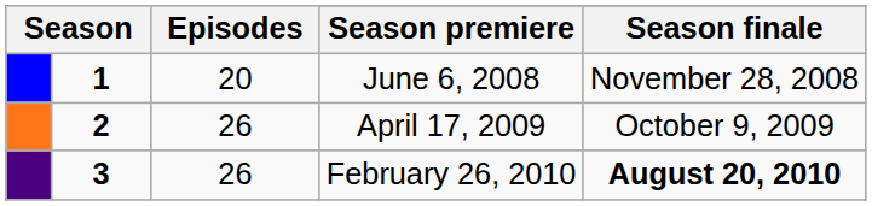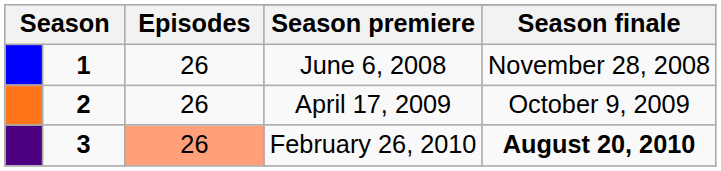June 6, 2008 | Episodes: 20 -> 26
February 26, 2010 | Episodes: no background -> lightsalmon background
